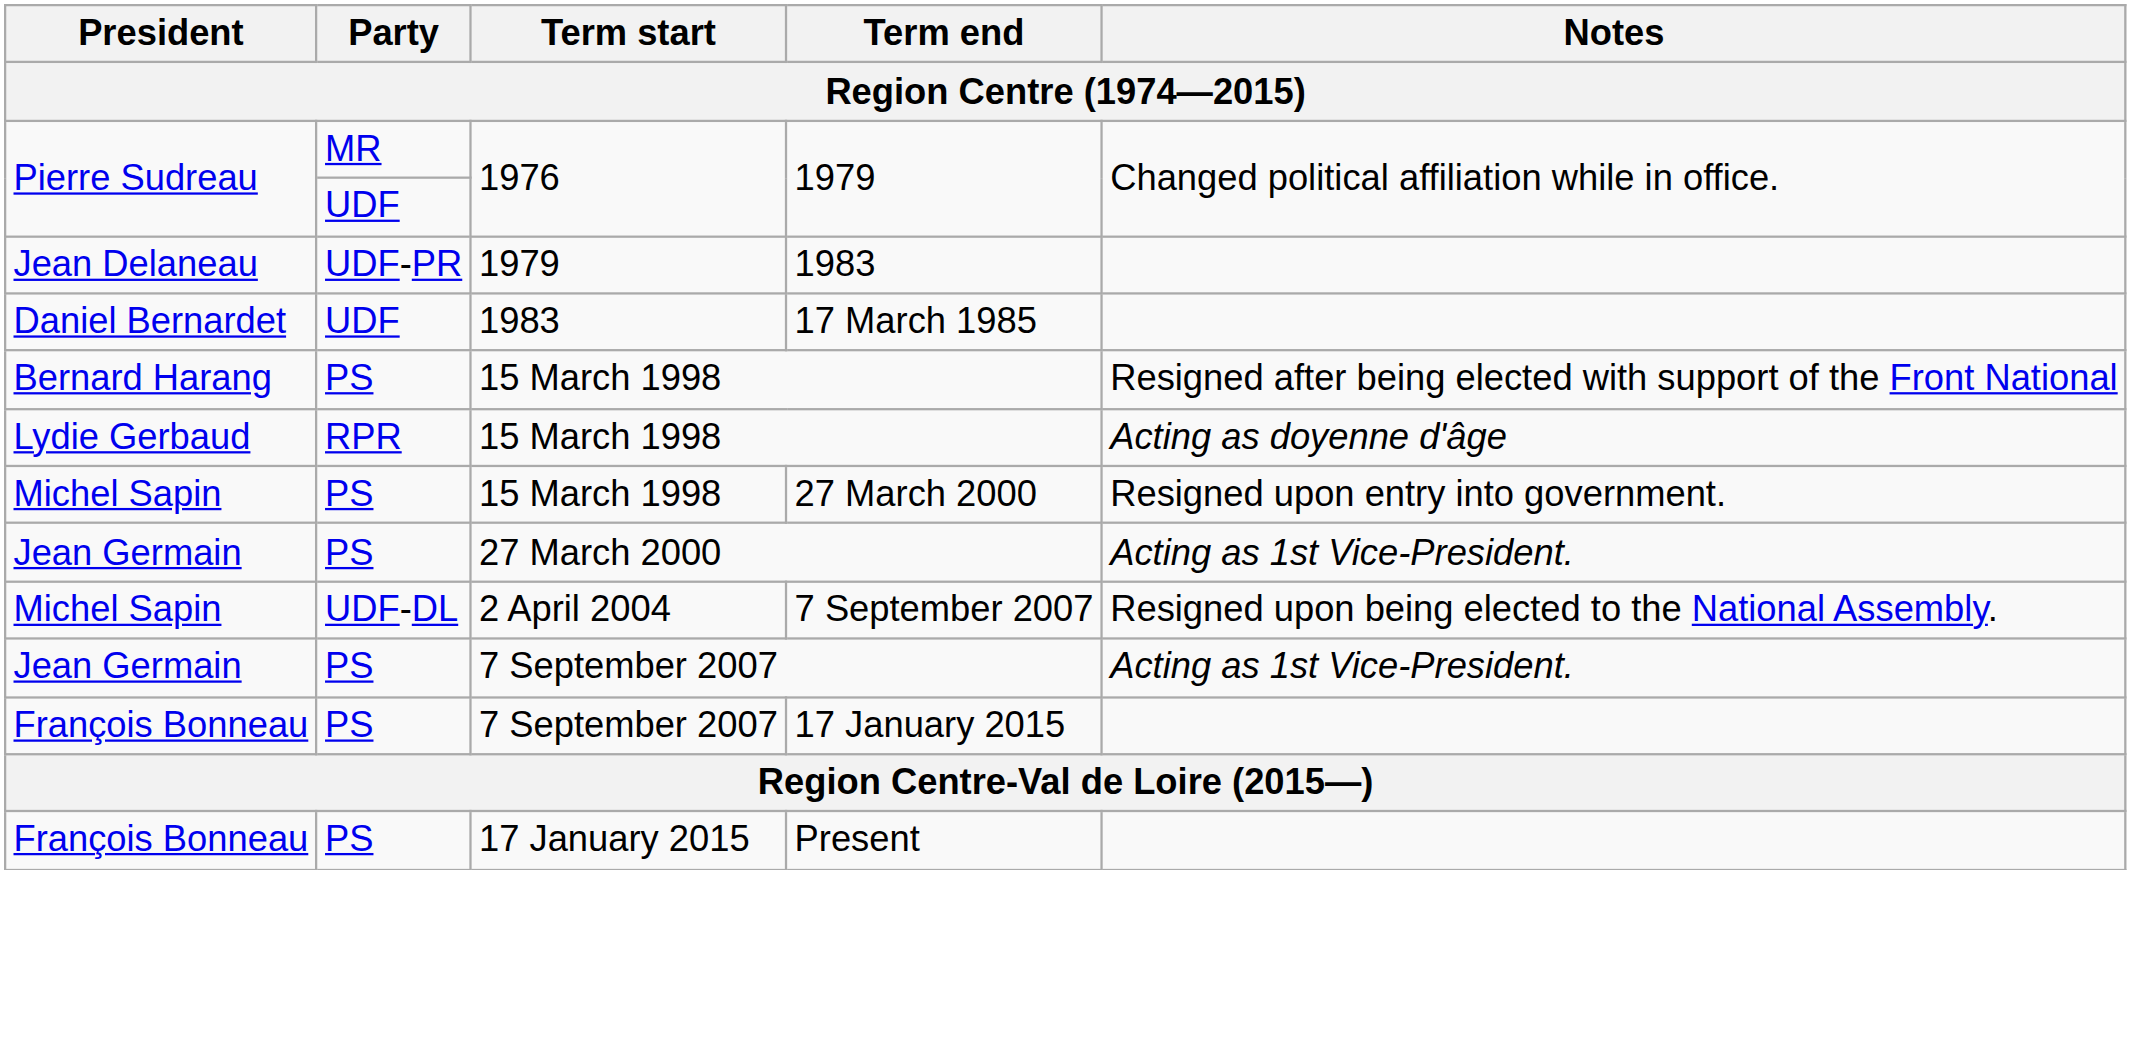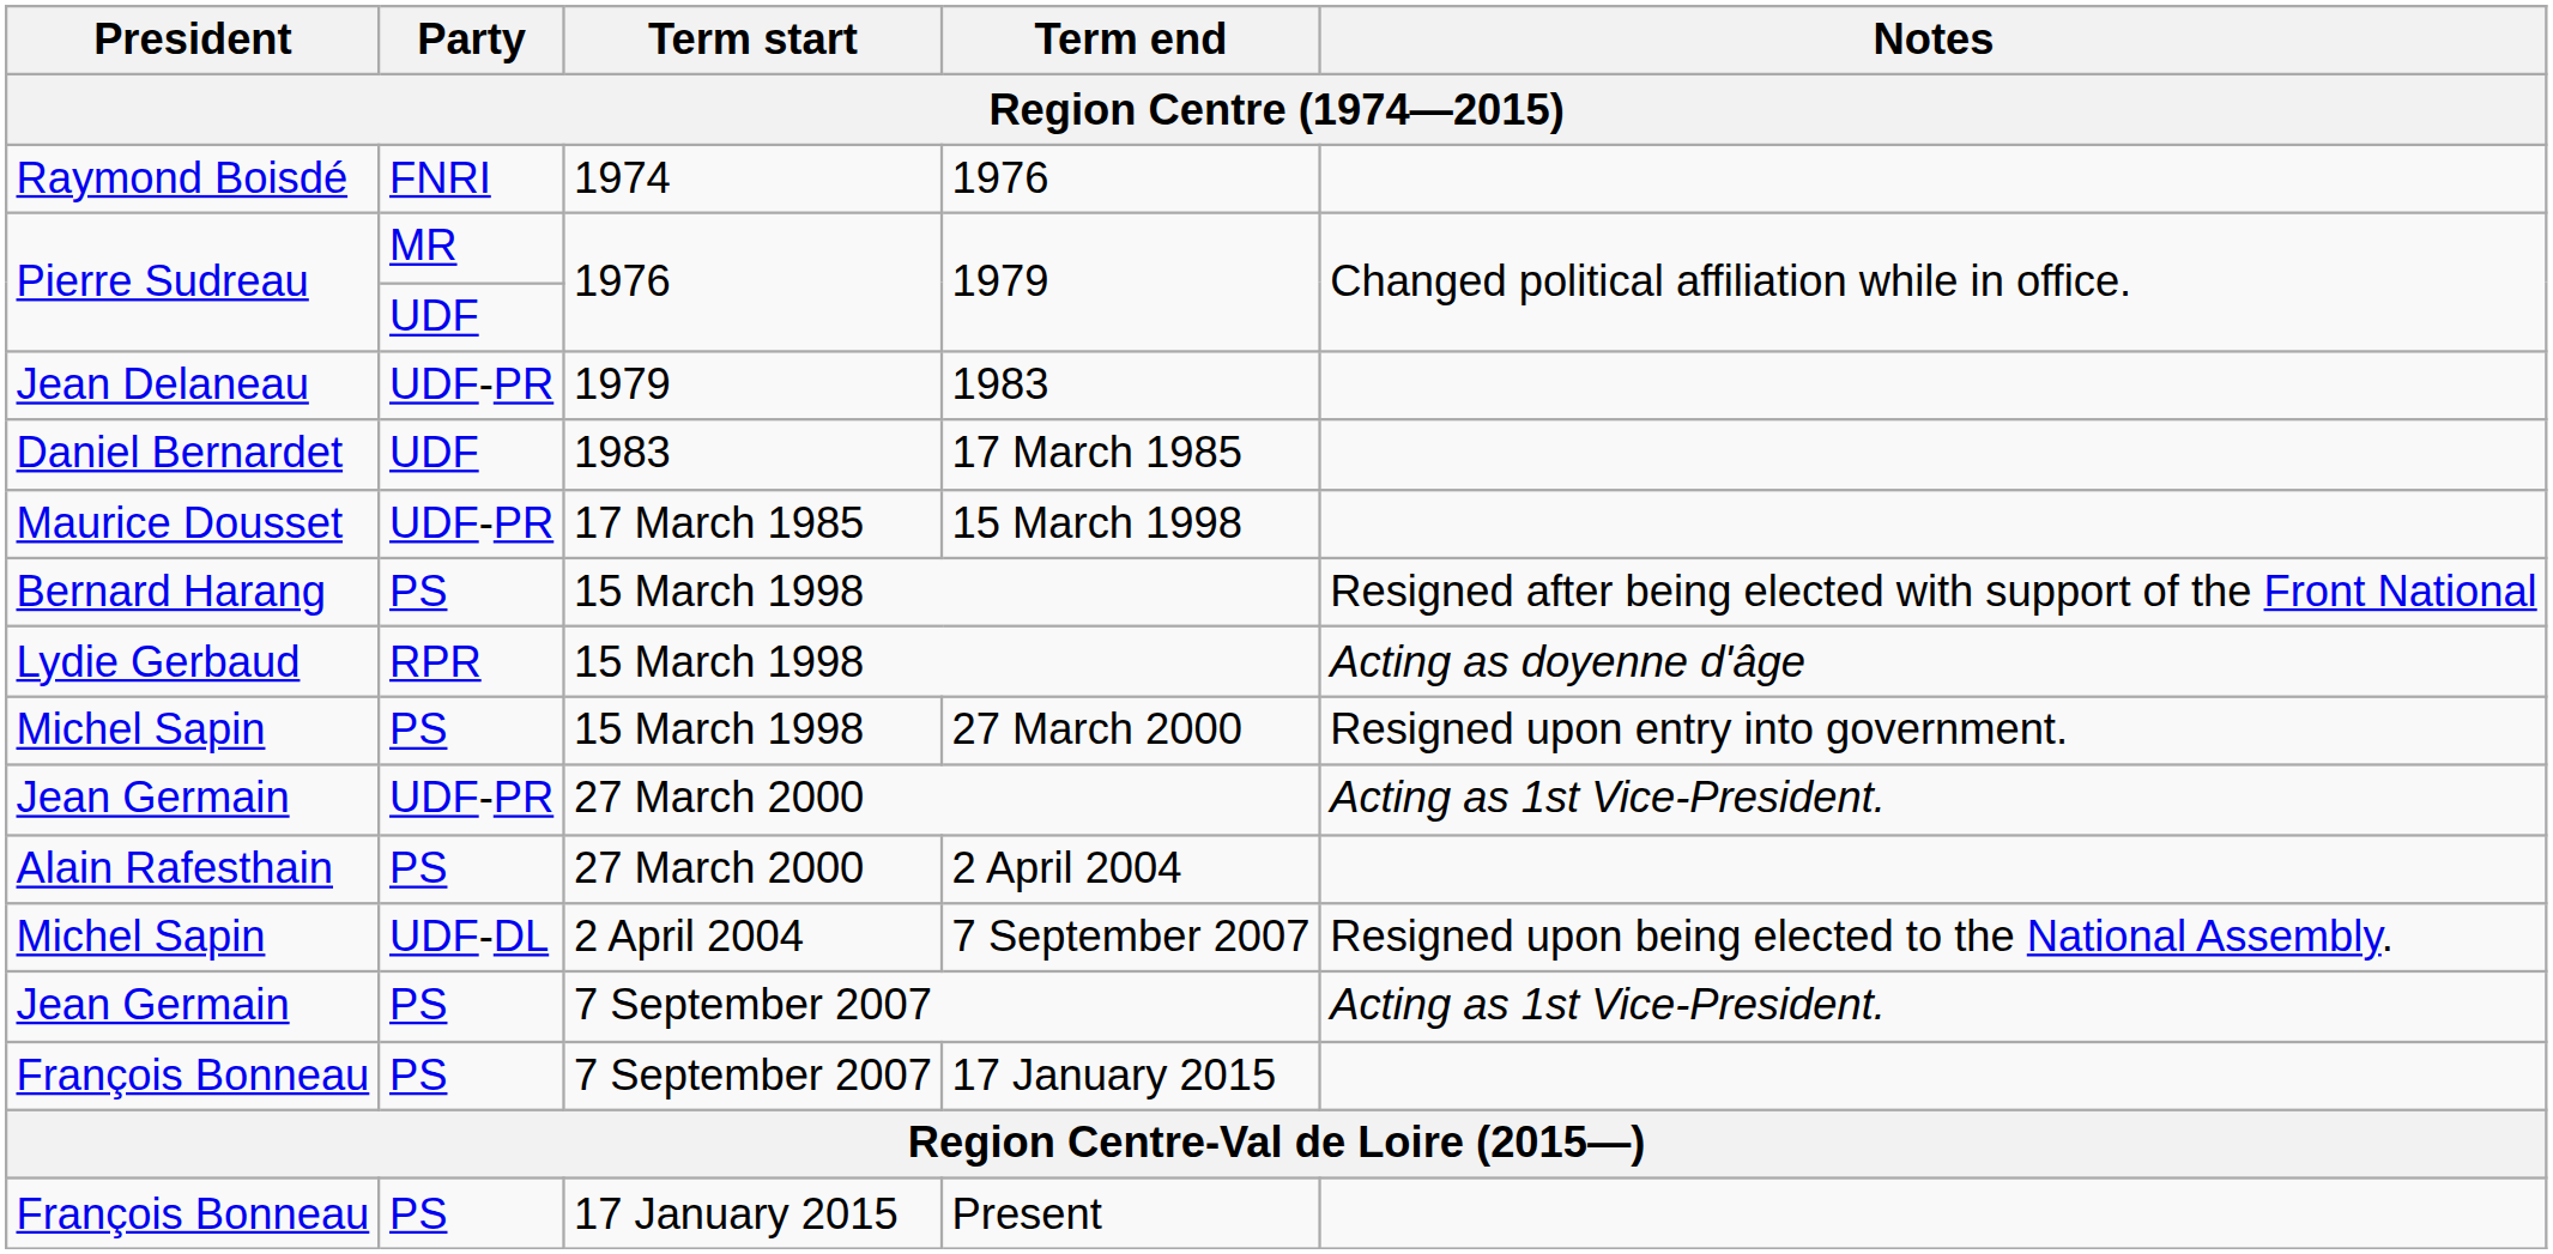+ row: Raymond Boisdé | FNRI | 1974 | 1976
+ row: Maurice Dousset | UDF-PR | 17 March 1985 | 15 March 1998
Jean Germain / 27 March 2000 | Party: PS -> UDF-PR
+ row: Alain Rafesthain | PS | 27 March 2000 | 2 April 2004
